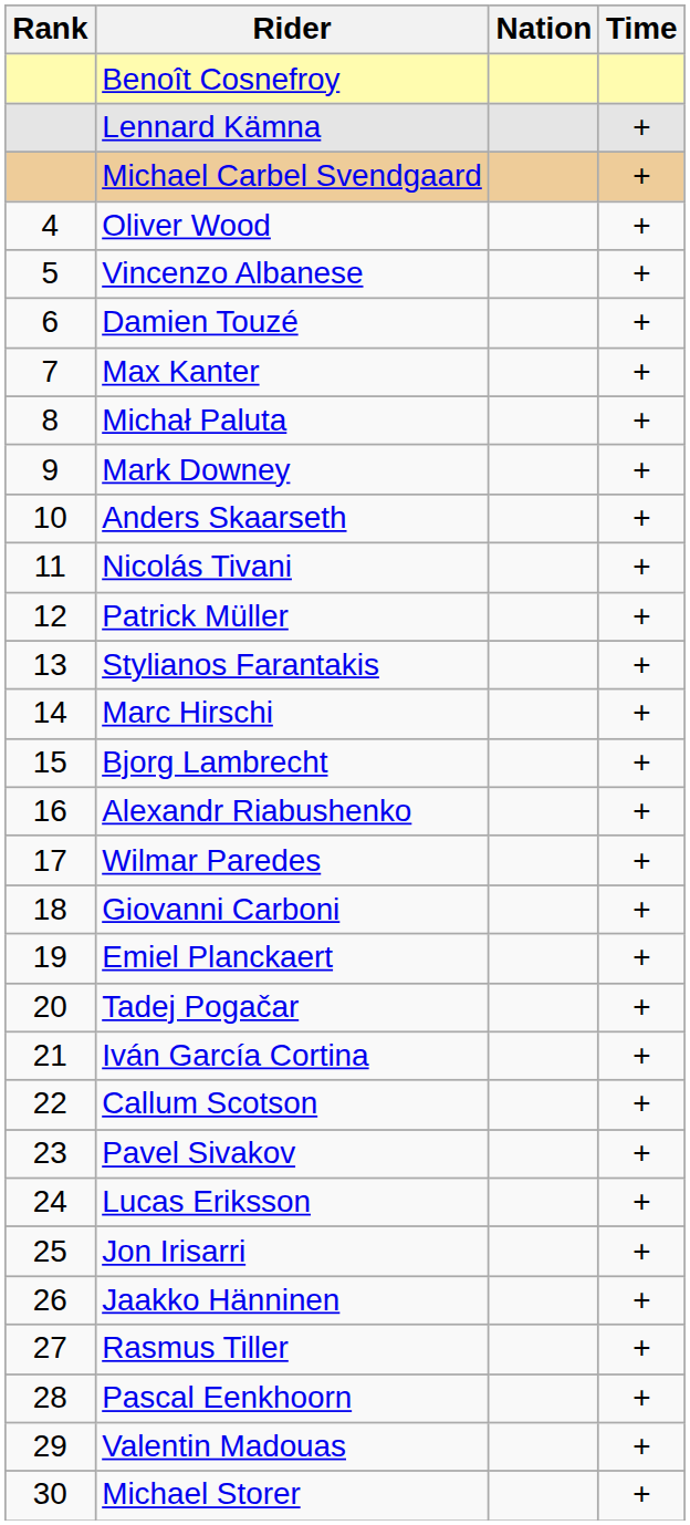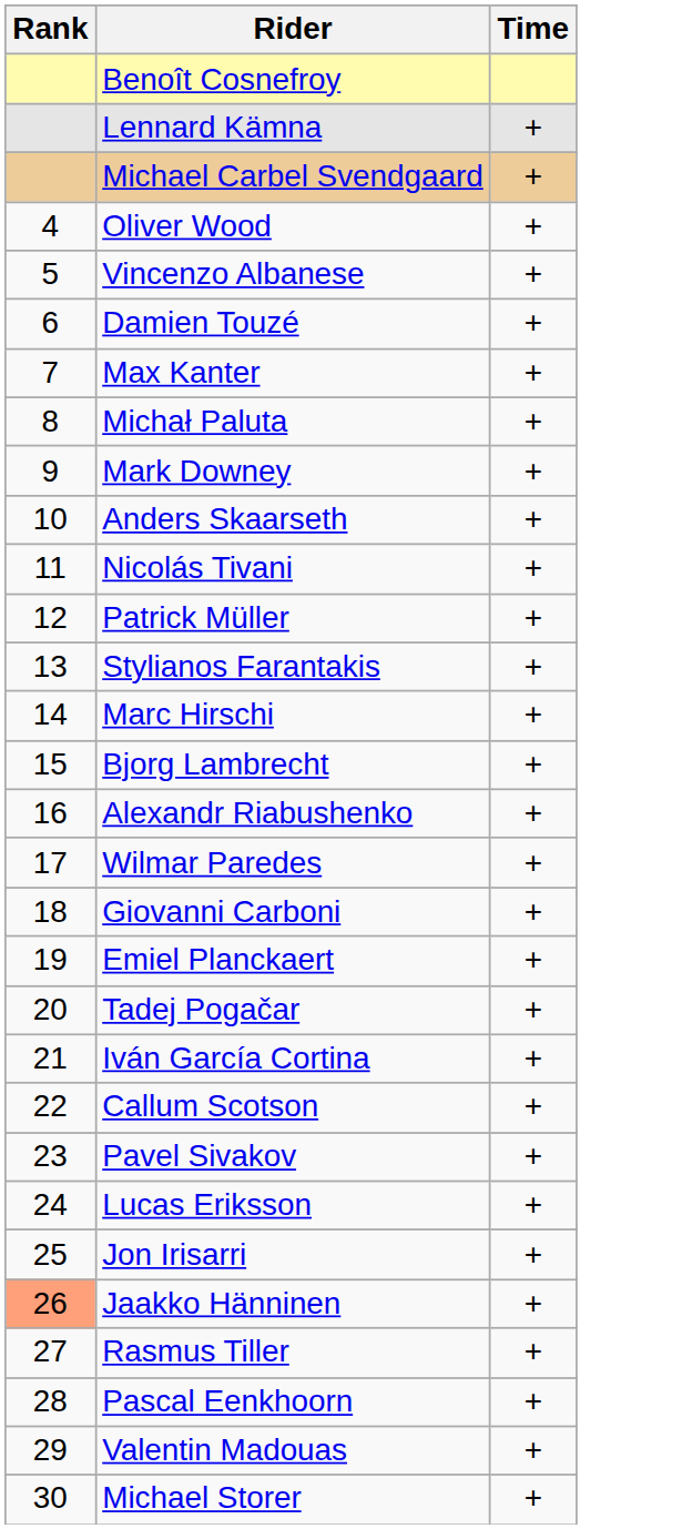- column: Nation
Jaakko Hänninen | Rank: no background -> lightsalmon background
